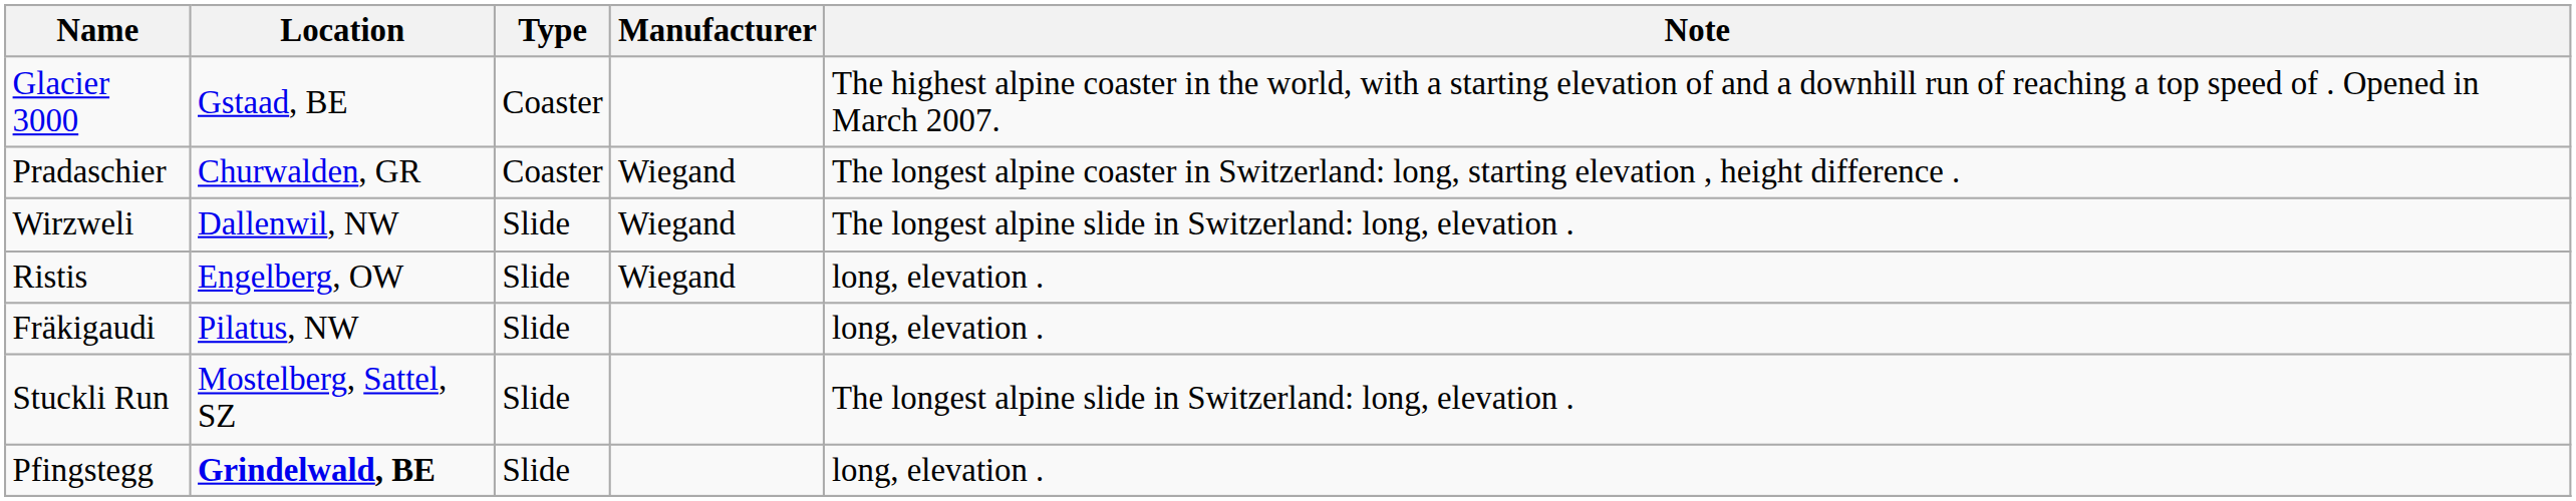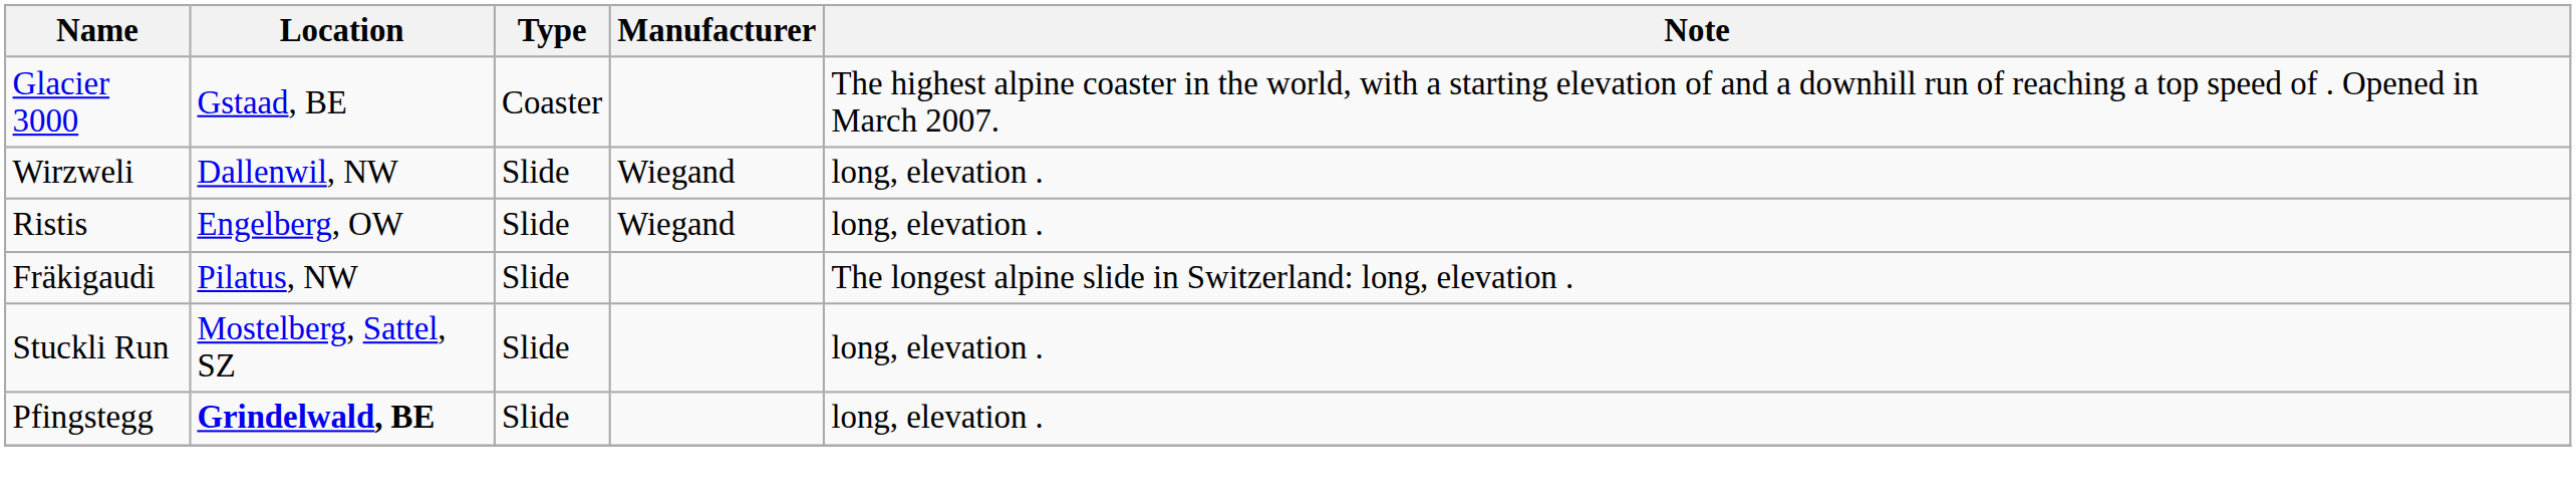- row: Pradaschier | Churwalden, GR | Coaster | Wiegand | The longest alpine coaster in Switzerland: long, starting elevation , height difference .
Wirzweli | Note: The longest alpine slide in Switzerland: long, elevation . -> long, elevation .
Fräkigaudi | Note: long, elevation . -> The longest alpine slide in Switzerland: long, elevation .
Stuckli Run | Note: The longest alpine slide in Switzerland: long, elevation . -> long, elevation .
